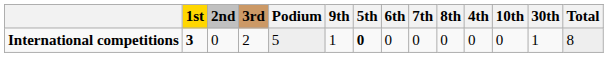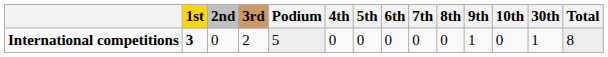columns swapped: 4th <-> 9th
International competitions | 5th: bold -> normal
